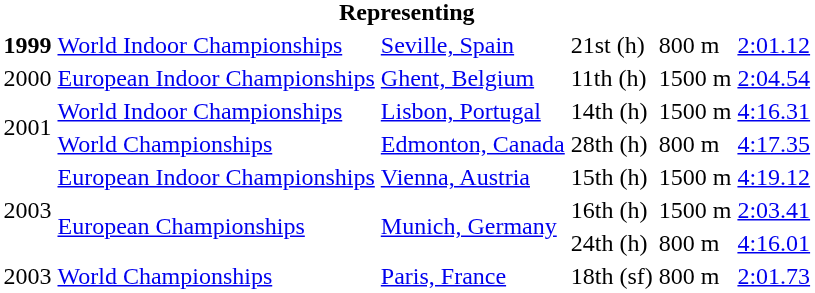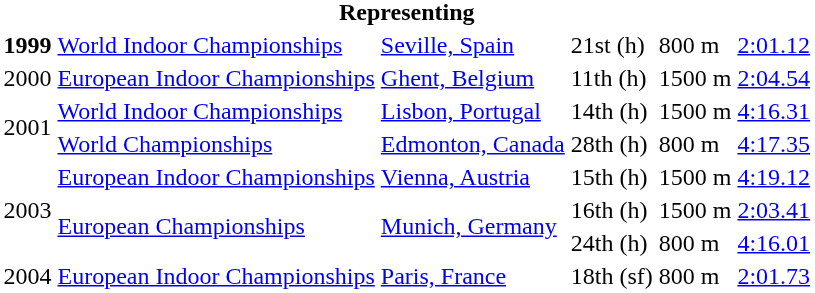18th (sf) | column 1: 2003 -> 2004
18th (sf) | column 2: World Championships -> European Indoor Championships
